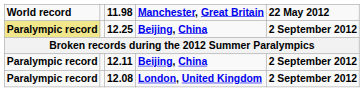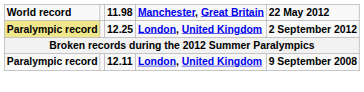12.25 | Manchester, Great Britain: Beijing, China -> London, United Kingdom
12.11 | Manchester, Great Britain: Beijing, China -> London, United Kingdom
12.11 | 22 May 2012: 2 September 2012 -> 9 September 2008
- row: Paralympic record | 12.08 | London, United Kingdom | 2 September 2012
